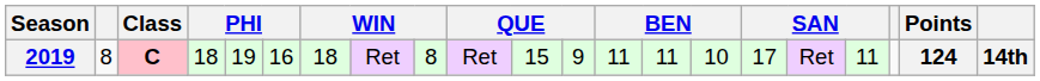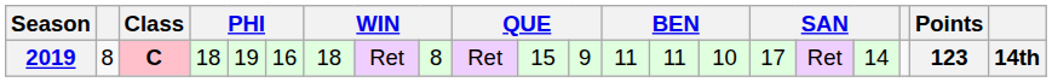2019 | column 18: 11 -> 14
2019 | Points: 124 -> 123
